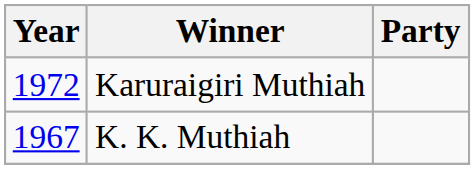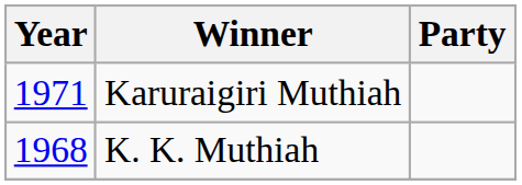Karuraigiri Muthiah | Year: 1972 -> 1971
K. K. Muthiah | Year: 1967 -> 1968
